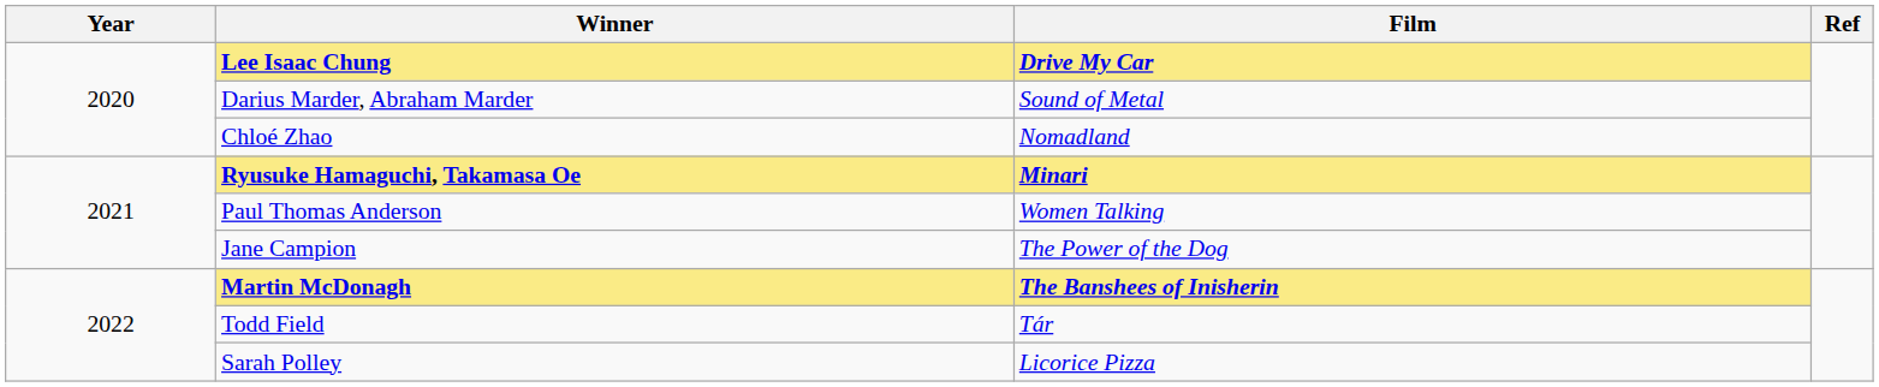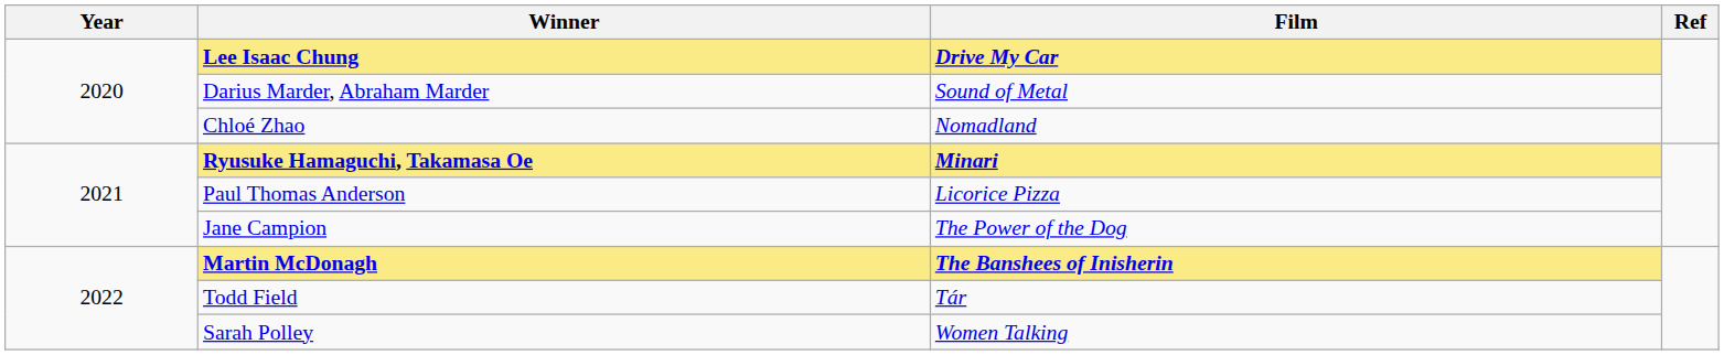Paul Thomas Anderson | Film: Women Talking -> Licorice Pizza
Sarah Polley | Film: Licorice Pizza -> Women Talking
